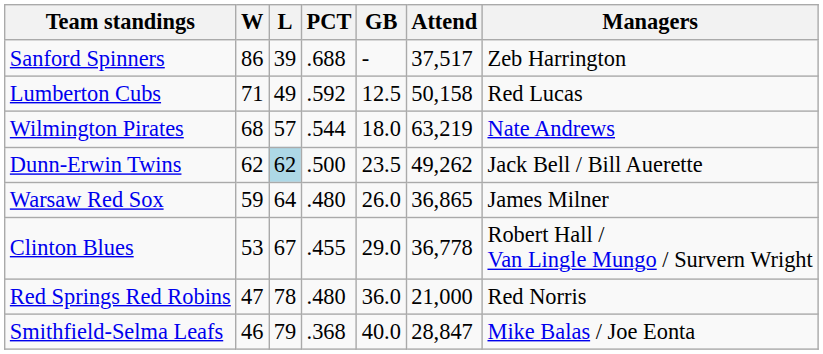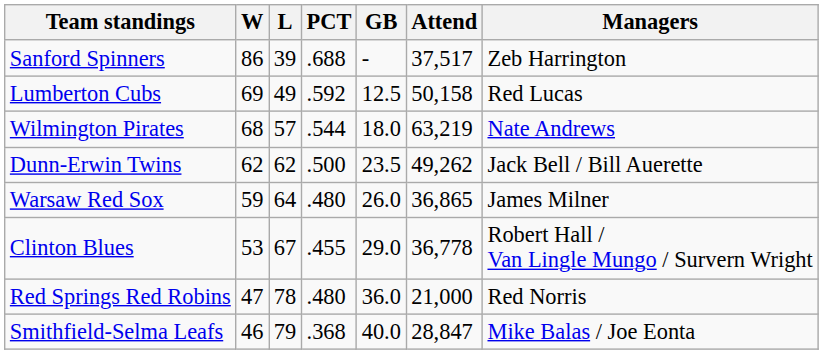Lumberton Cubs | W: 71 -> 69
Dunn-Erwin Twins | L: lightblue background -> no background
